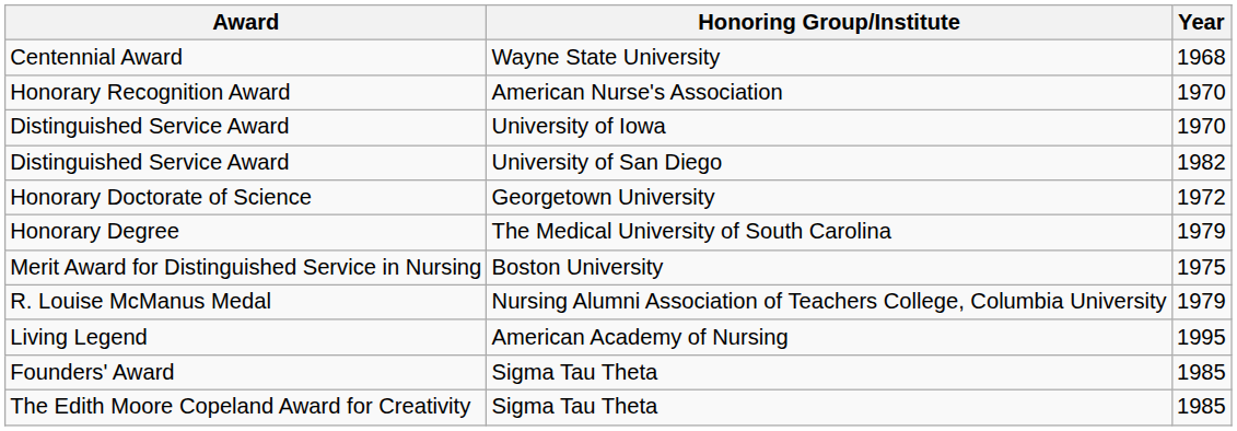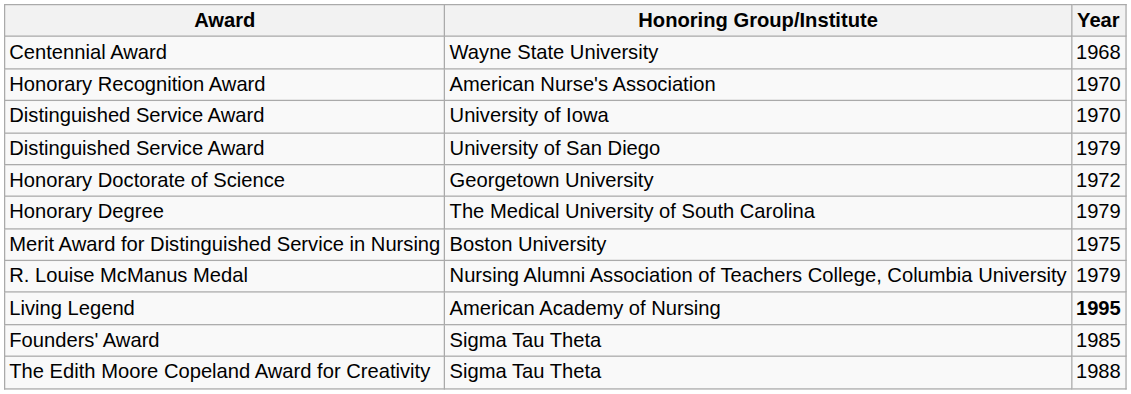Distinguished Service Award / University of San Diego | Year: 1982 -> 1979
Living Legend | Year: normal -> bold
The Edith Moore Copeland Award for Creativity | Year: 1985 -> 1988
